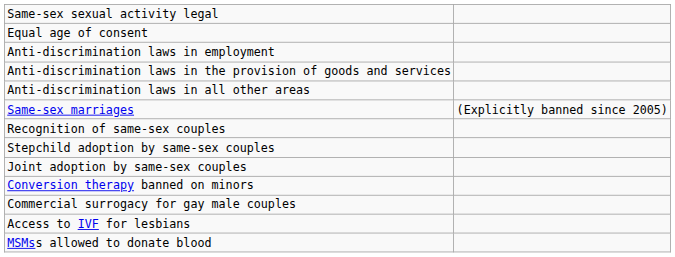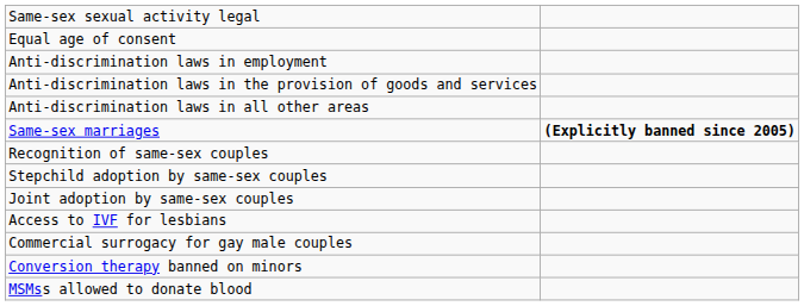Same-sex marriages | column 2: normal -> bold
rows swapped: Access to IVF for lesbians <-> Conversion therapy banned on minors
